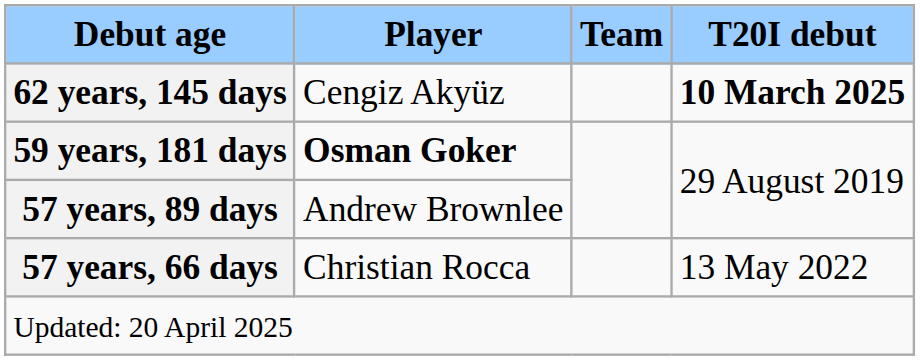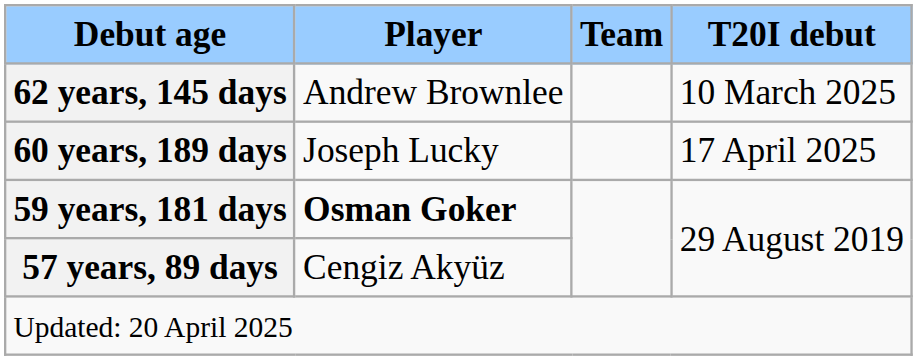62 years, 145 days | Player: Cengiz Akyüz -> Andrew Brownlee
62 years, 145 days | T20I debut: bold -> normal
+ row: 60 years, 189 days | Joseph Lucky | 17 April 2025
57 years, 89 days | Player: Andrew Brownlee -> Cengiz Akyüz
- row: 57 years, 66 days | Christian Rocca | 13 May 2022
